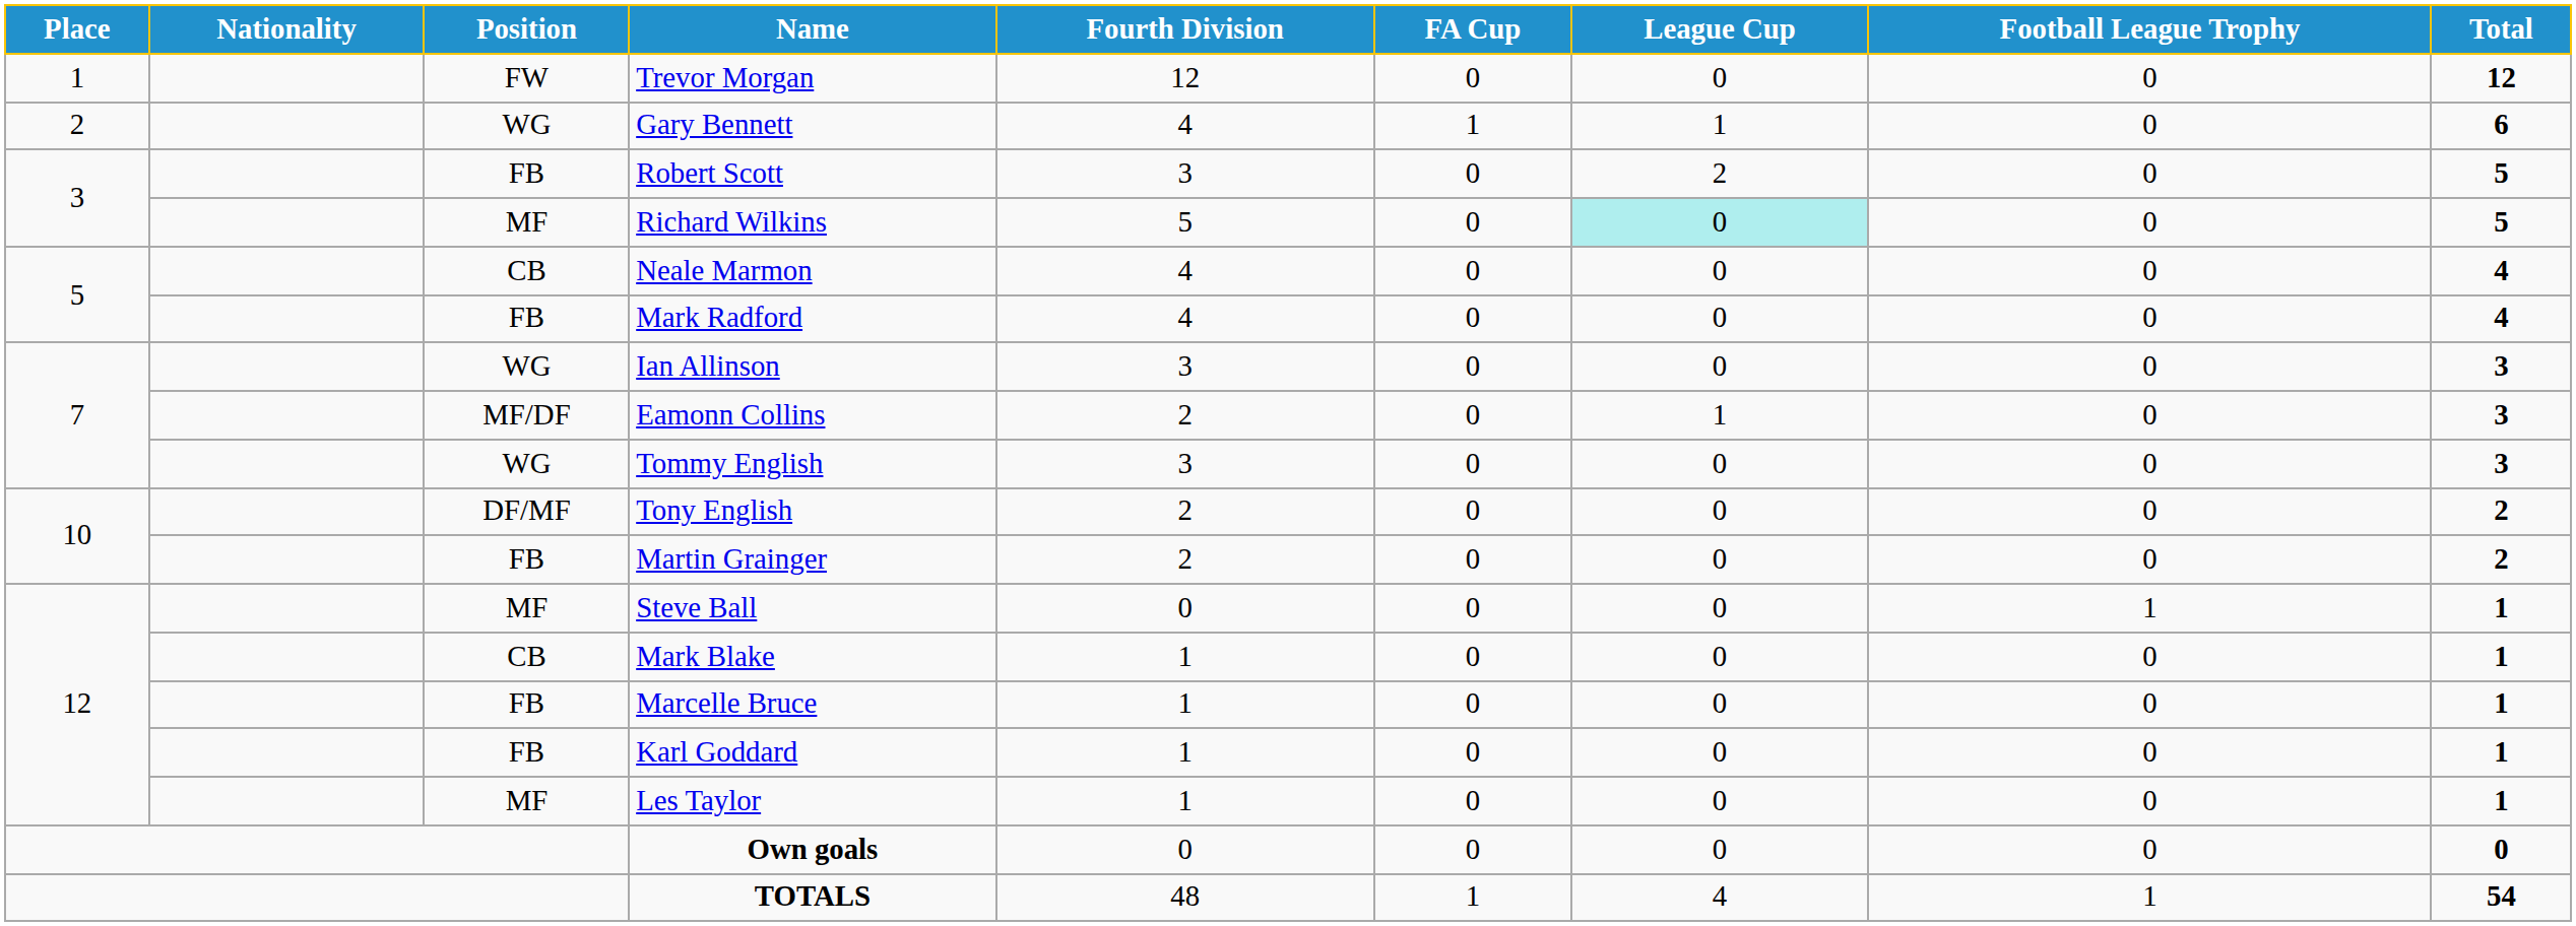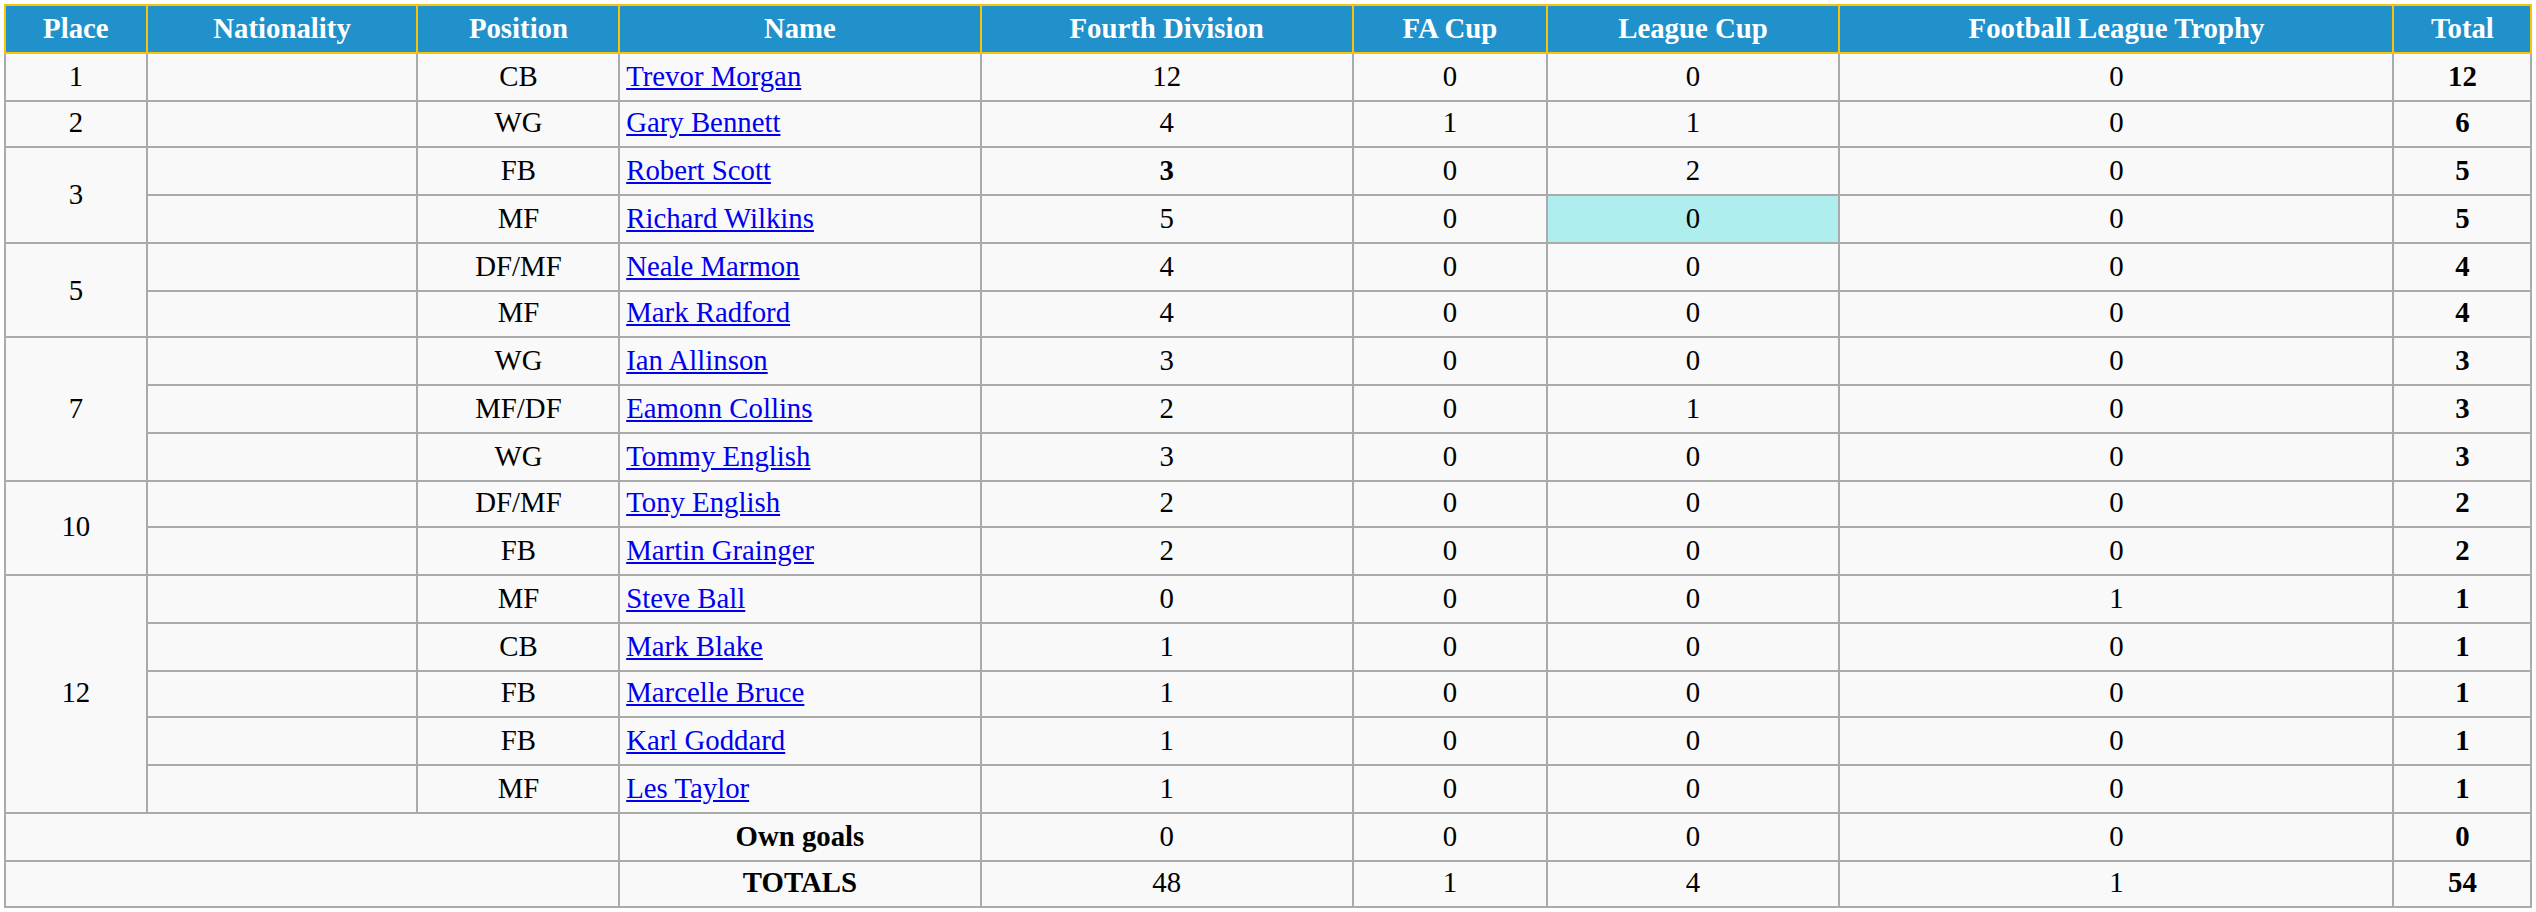Trevor Morgan | Position: FW -> CB
Robert Scott | Fourth Division: normal -> bold
Neale Marmon | Position: CB -> DF/MF
Mark Radford | Position: FB -> MF
